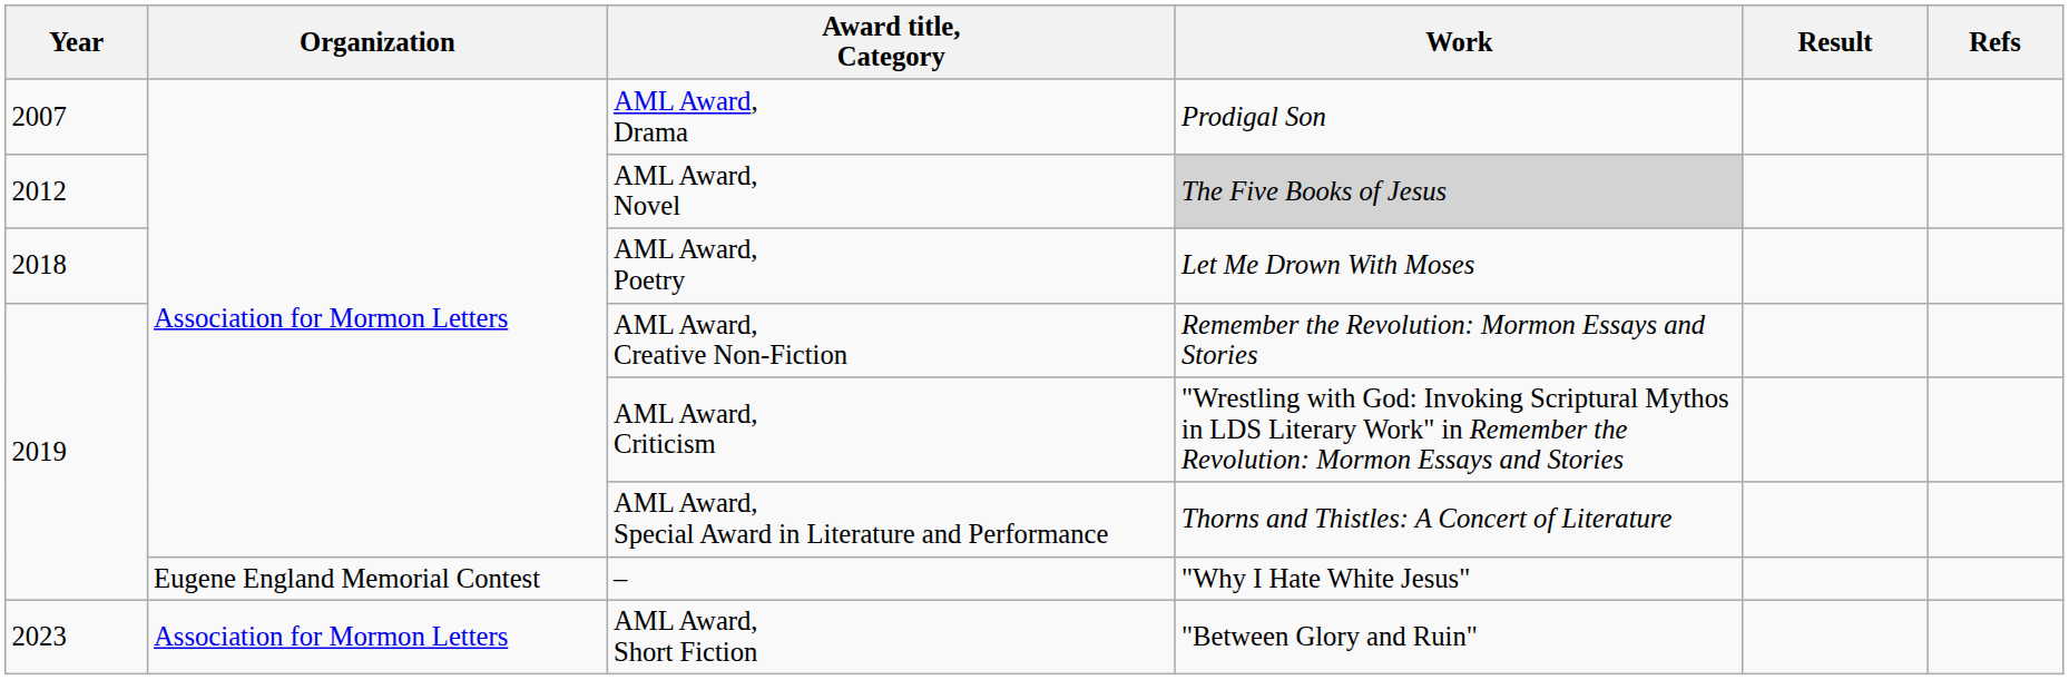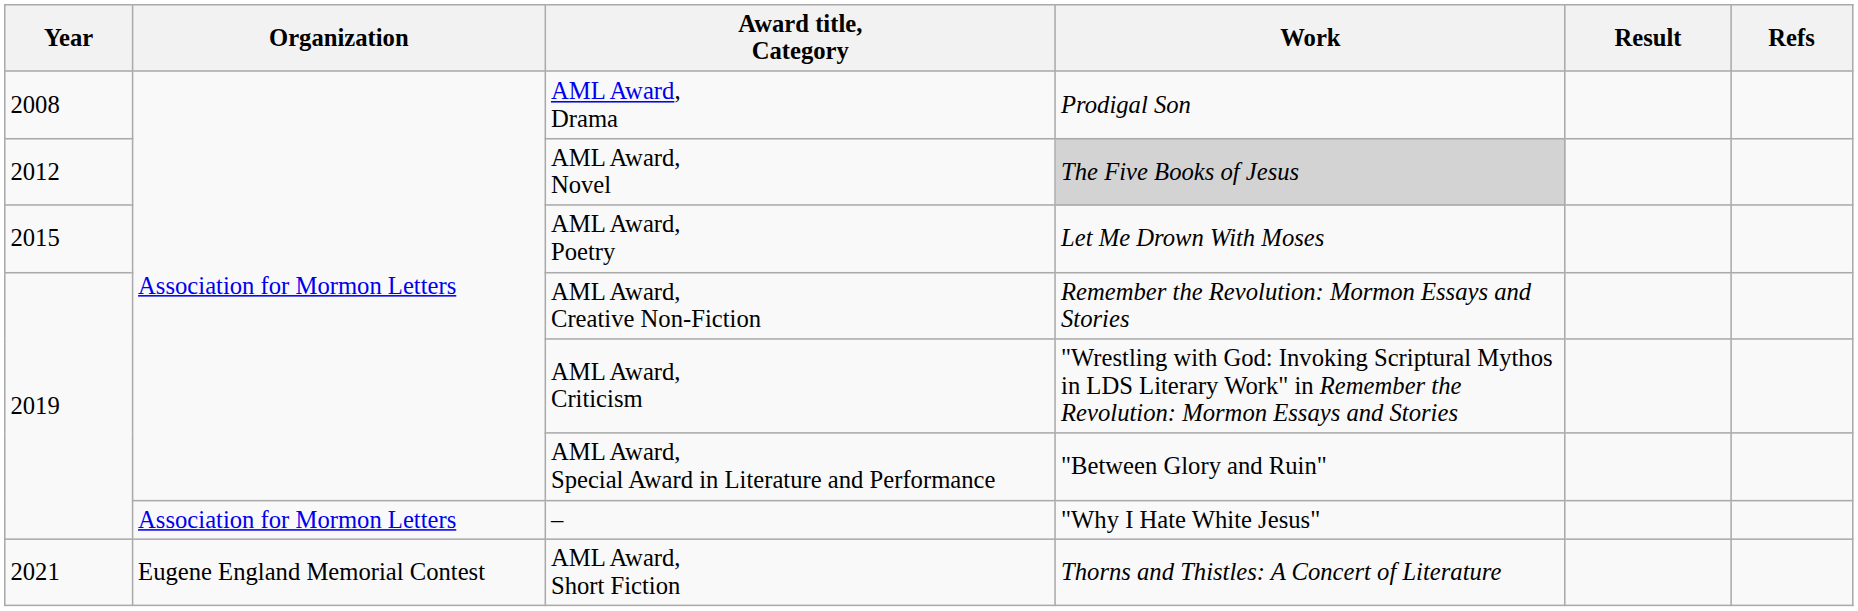AML Award, Drama | Year: 2007 -> 2008
AML Award, Poetry | Year: 2018 -> 2015
AML Award, Special Award in Literature and Performance | Work: Thorns and Thistles: A Concert of Literature -> "Between Glory and Ruin"
– | Organization: Eugene England Memorial Contest -> Association for Mormon Letters
AML Award, Short Fiction | Year: 2023 -> 2021
AML Award, Short Fiction | Organization: Association for Mormon Letters -> Eugene England Memorial Contest
AML Award, Short Fiction | Work: "Between Glory and Ruin" -> Thorns and Thistles: A Concert of Literature
